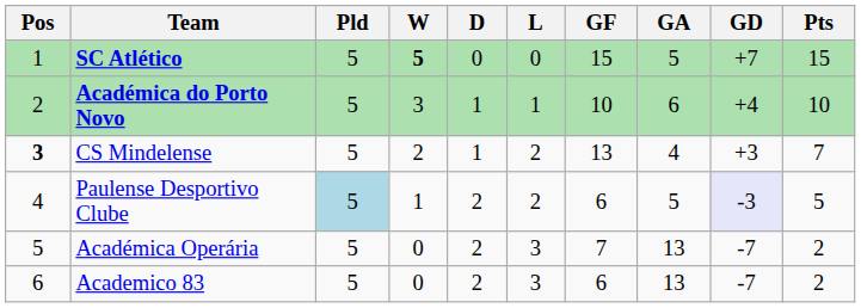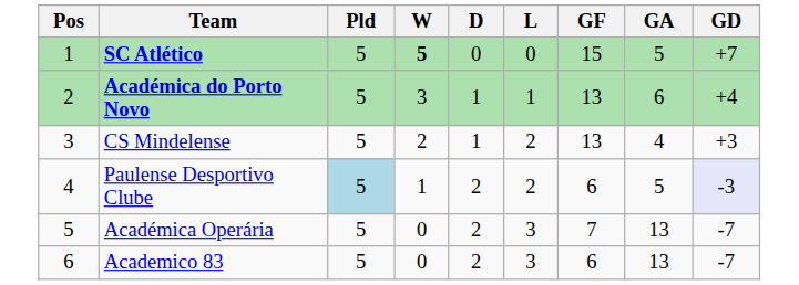- column: Pts | 15 | 10 | 7 | 5 | 2 | 2
Académica do Porto Novo | GF: 10 -> 13
CS Mindelense | Pos: bold -> normal
